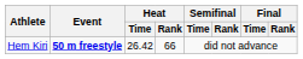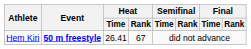Hem Kiri | Heat / Time: 26.42 -> 26.41
Hem Kiri | Heat / Rank: 66 -> 67
